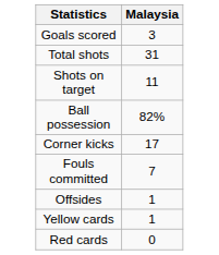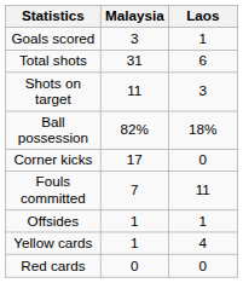+ column: Laos | 1 | 6 | 3 | 18% | 0 | 11 | 1 | 4 | 0
